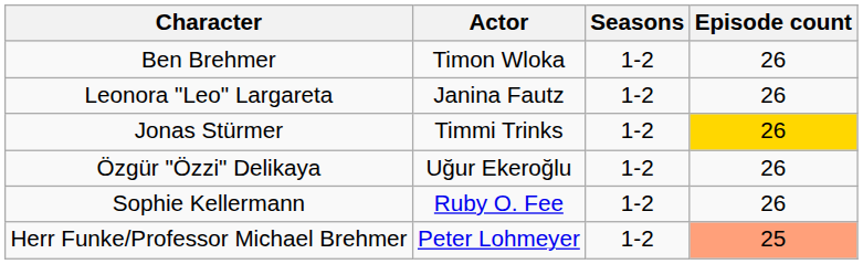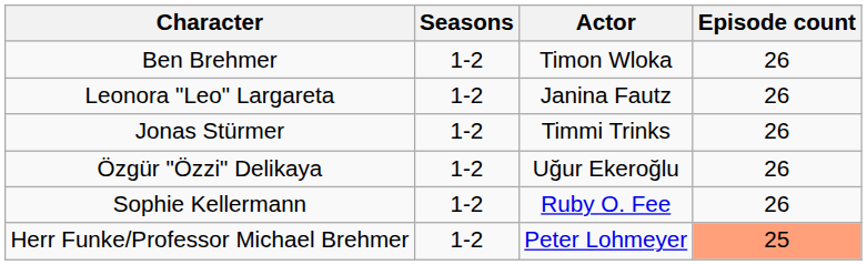columns swapped: Actor <-> Seasons
Jonas Stürmer | Episode count: gold background -> no background
